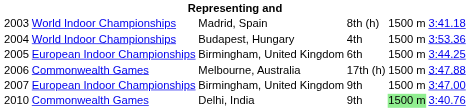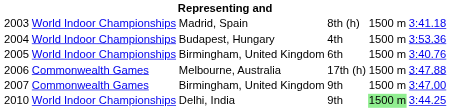2005 | column 2: European Indoor Championships -> World Indoor Championships
2005 | column 6: 3:44.25 -> 3:40.76
2007 | column 2: European Indoor Championships -> Commonwealth Games
2010 | column 2: Commonwealth Games -> World Indoor Championships
2010 | column 6: 3:40.76 -> 3:44.25
